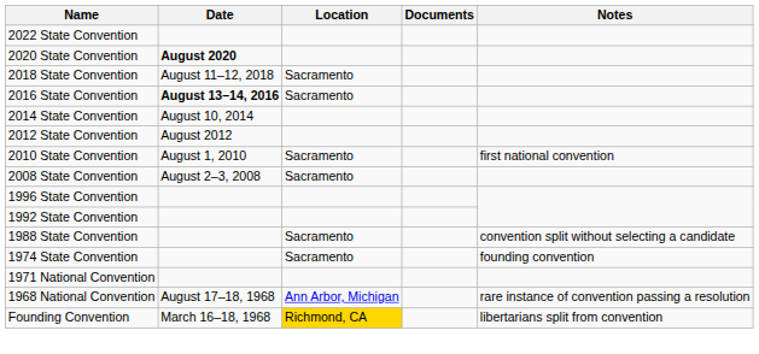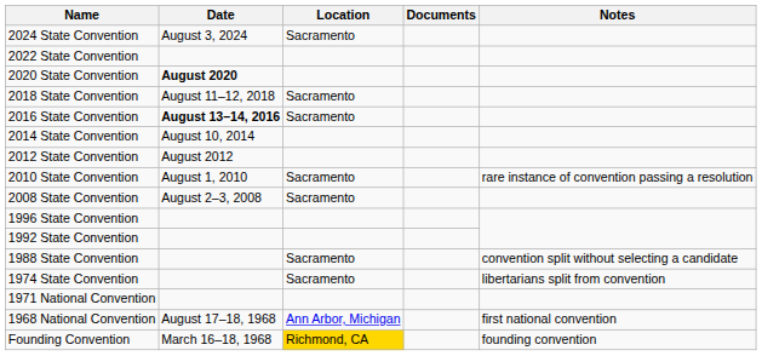+ row: 2024 State Convention | August 3, 2024 | Sacramento
2010 State Convention | Notes: first national convention -> rare instance of convention passing a resolution
1974 State Convention | Notes: founding convention -> libertarians split from convention
1968 National Convention | Notes: rare instance of convention passing a resolution -> first national convention
Founding Convention | Notes: libertarians split from convention -> founding convention
